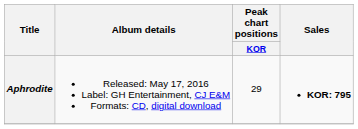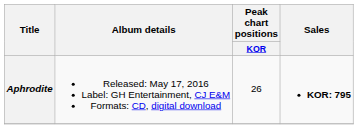Aphrodite | Peak chart positions / KOR: 29 -> 26
